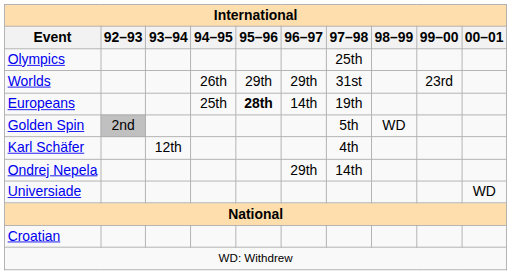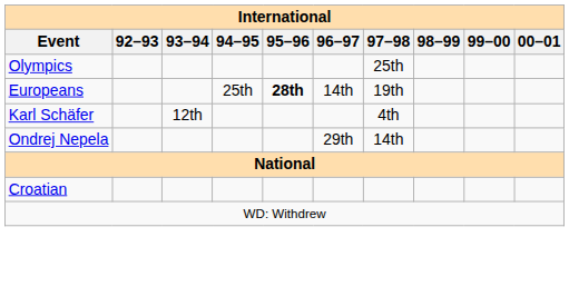- row: Worlds | 26th | 29th | 29th | 31st | 23rd
- row: Golden Spin | 2nd | 5th | WD
- row: Universiade | WD
